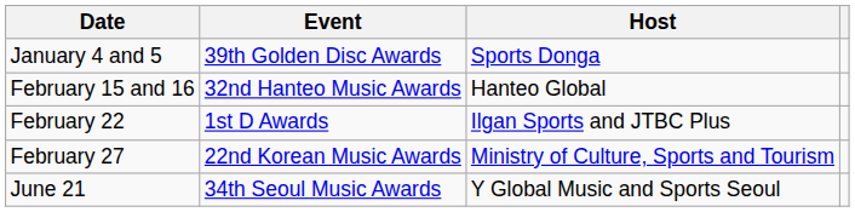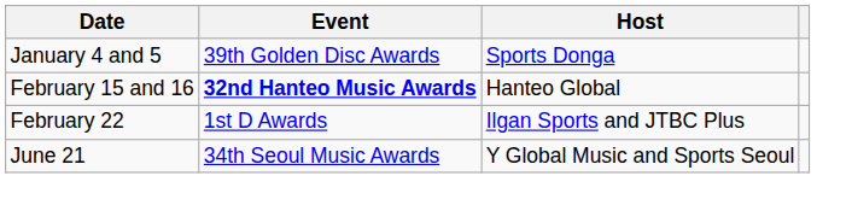February 15 and 16 | Event: normal -> bold
- row: February 27 | 22nd Korean Music Awards | Ministry of Culture, Sports and Tourism
